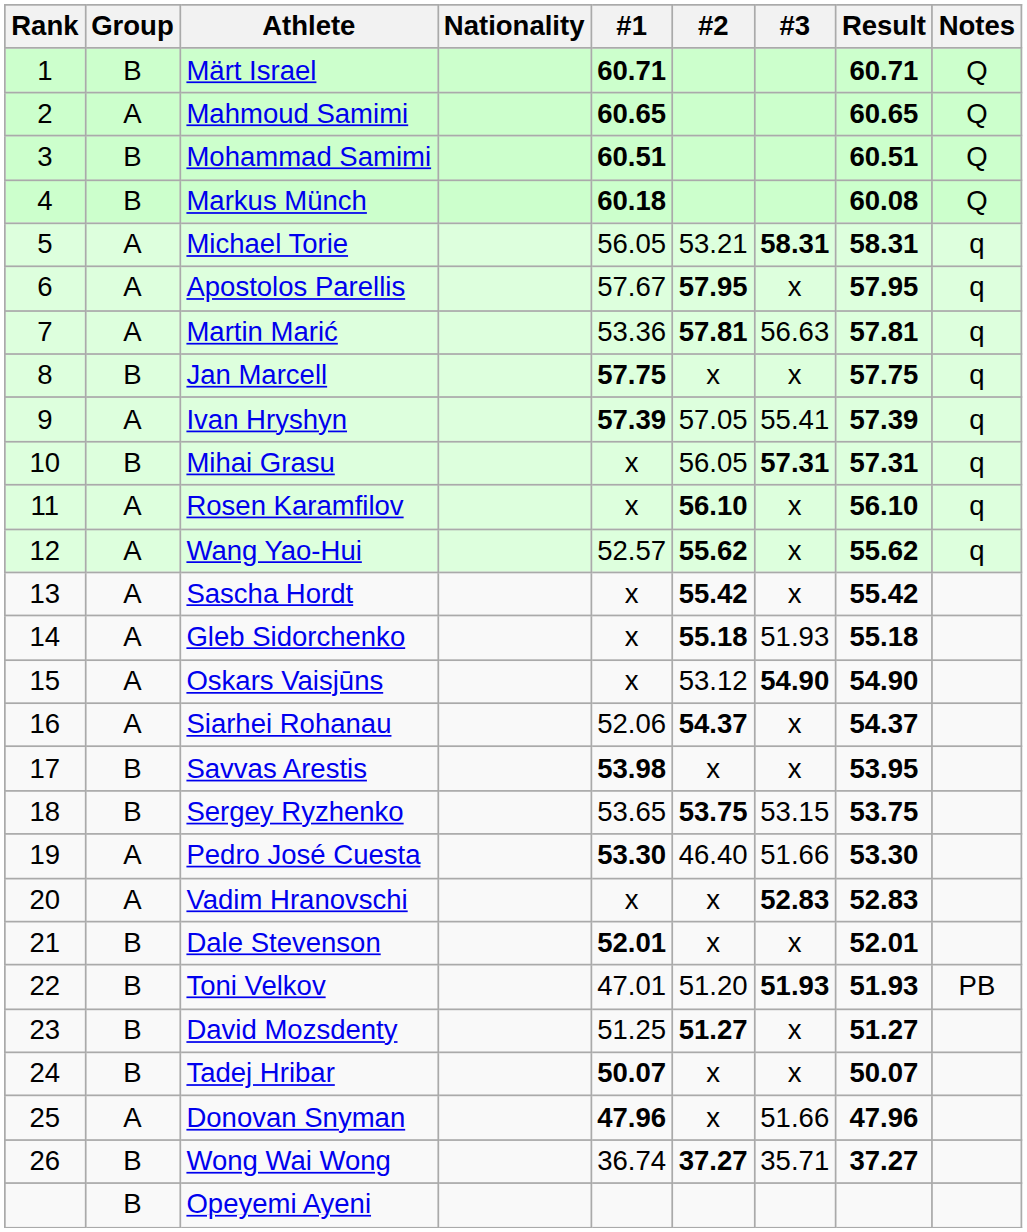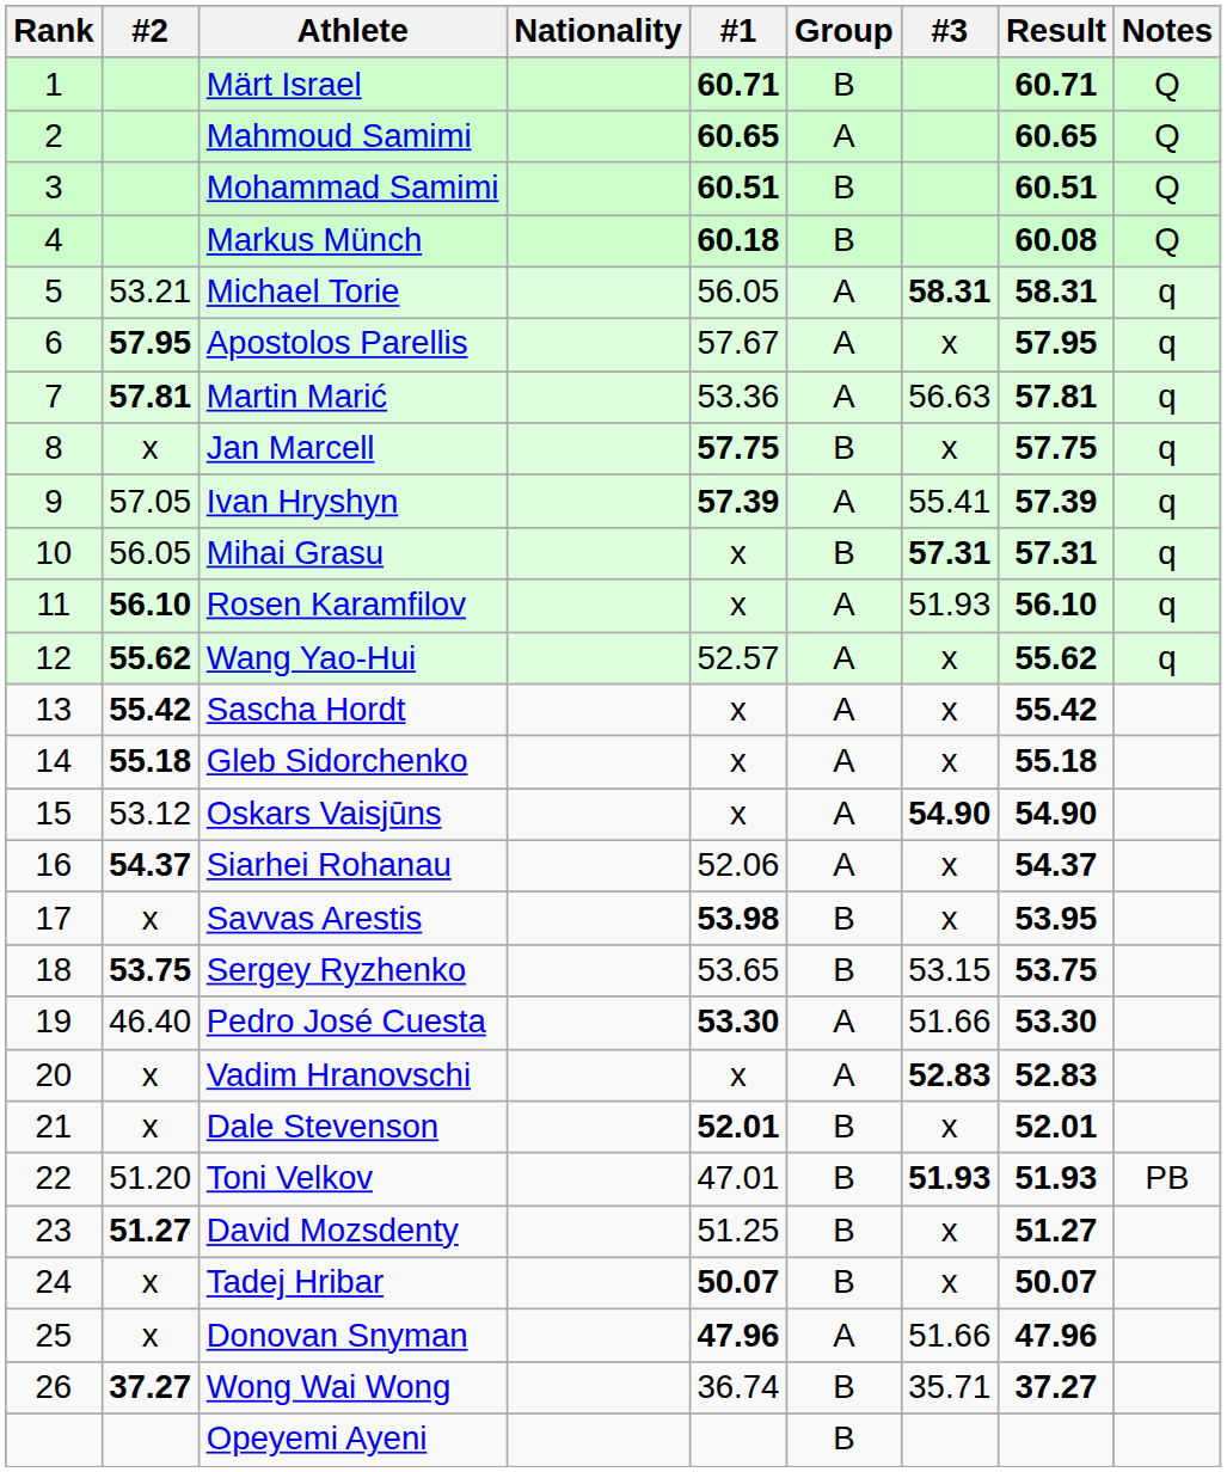columns swapped: Group <-> #2
Rosen Karamfilov | #3: x -> 51.93
Gleb Sidorchenko | #3: 51.93 -> x
